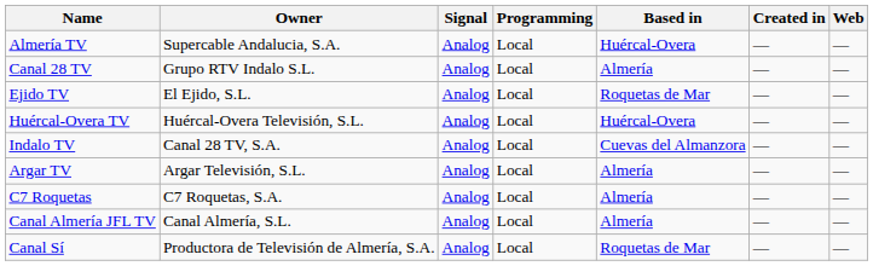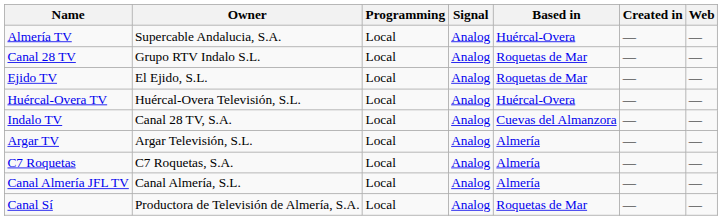columns swapped: Programming <-> Signal
Canal 28 TV | Based in: Almería -> Roquetas de Mar
